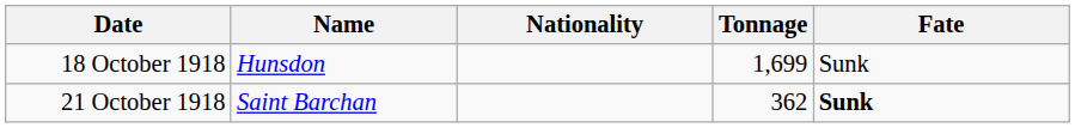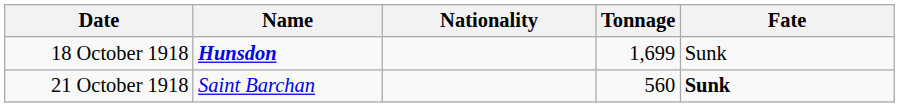18 October 1918 | Name: normal -> bold
21 October 1918 | Tonnage: 362 -> 560
